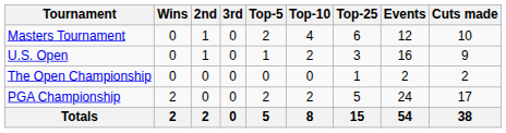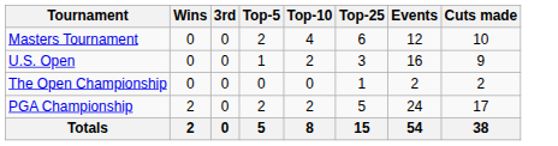- column: 2nd | 1 | 1 | 0 | 0 | 2
